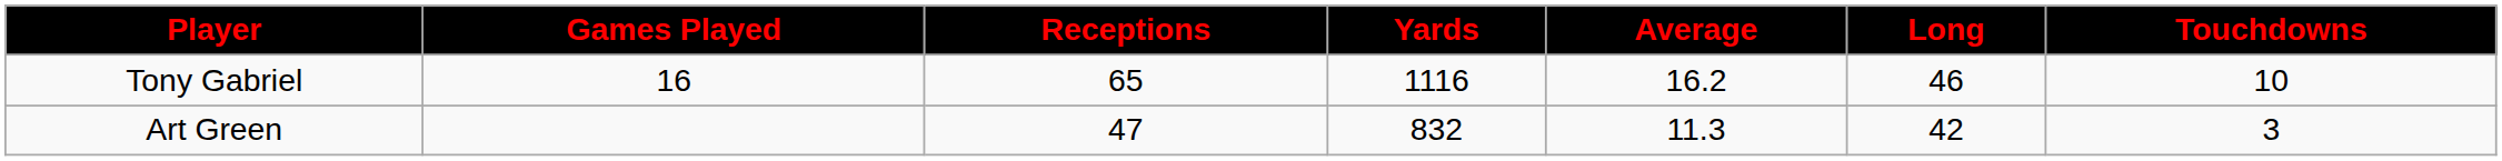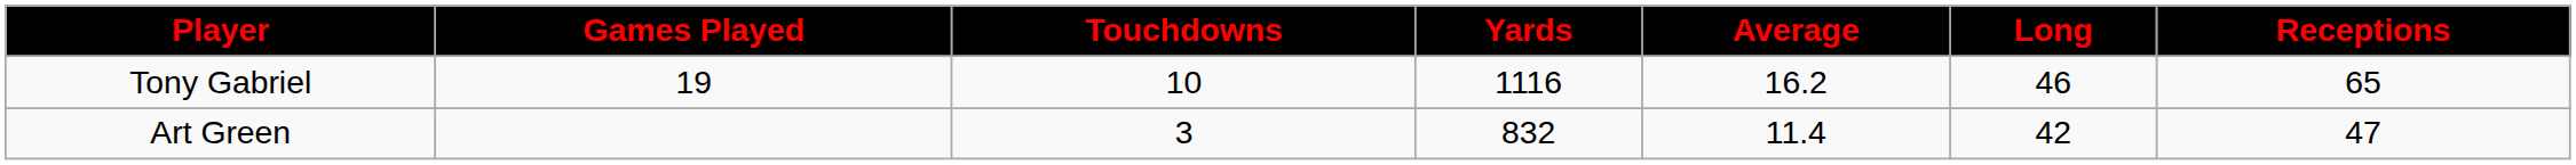columns swapped: Receptions <-> Touchdowns
Tony Gabriel | Games Played: 16 -> 19
Art Green | Average: 11.3 -> 11.4
